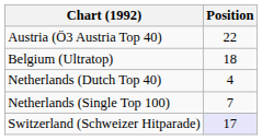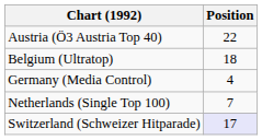+ row: Germany (Media Control) | 4
- row: Netherlands (Dutch Top 40) | 4
